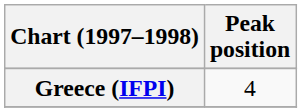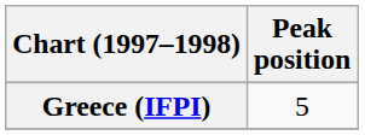Greece (IFPI) | Peak position: 4 -> 5
